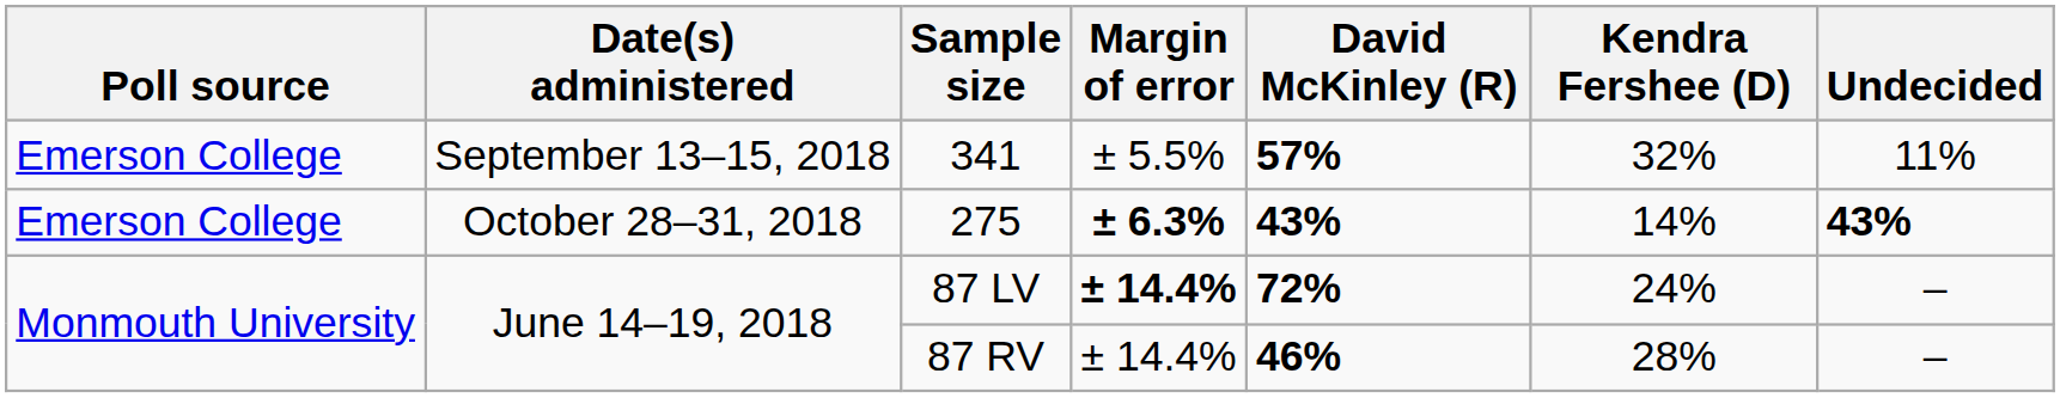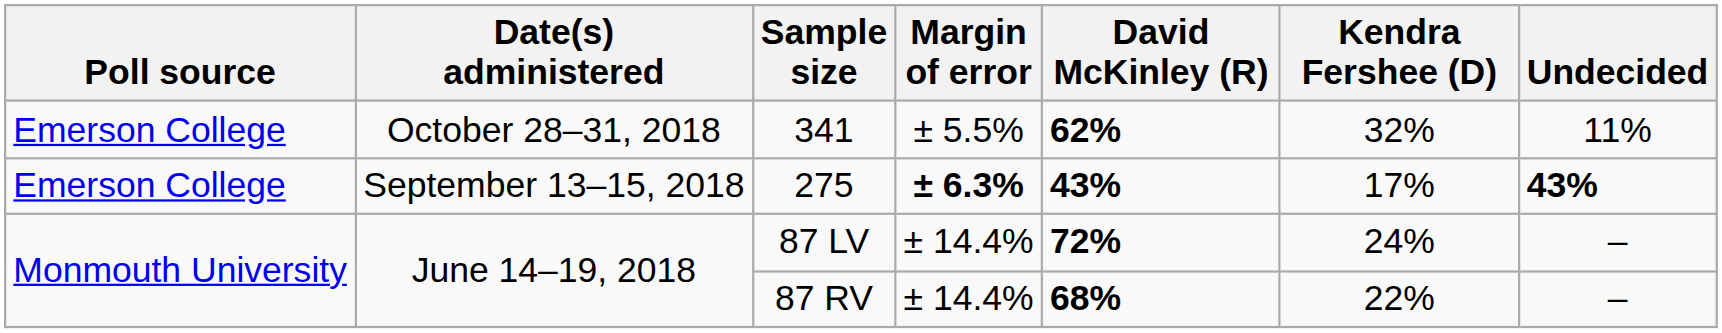341 | Date(s) administered: September 13–15, 2018 -> October 28–31, 2018
341 | David McKinley (R): 57% -> 62%
275 | Date(s) administered: October 28–31, 2018 -> September 13–15, 2018
275 | Kendra Fershee (D): 14% -> 17%
87 LV | Margin of error: bold -> normal
87 RV | David McKinley (R): 46% -> 68%
87 RV | Kendra Fershee (D): 28% -> 22%
